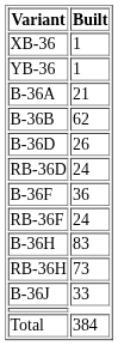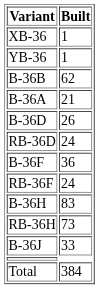rows swapped: B-36A <-> B-36B
